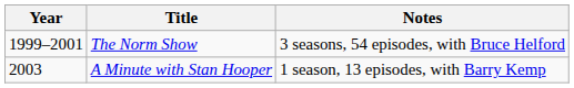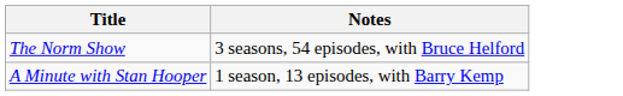- column: Year | 1999–2001 | 2003
